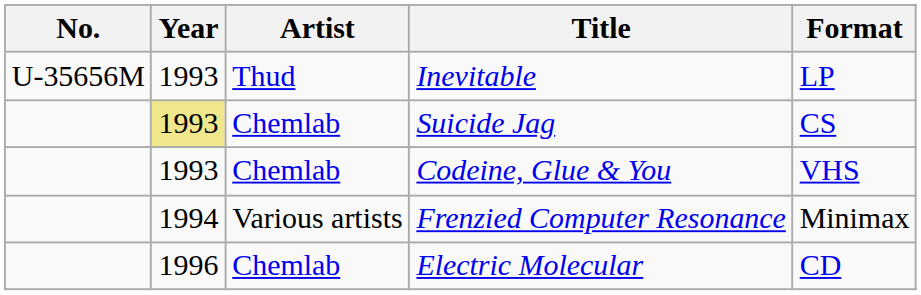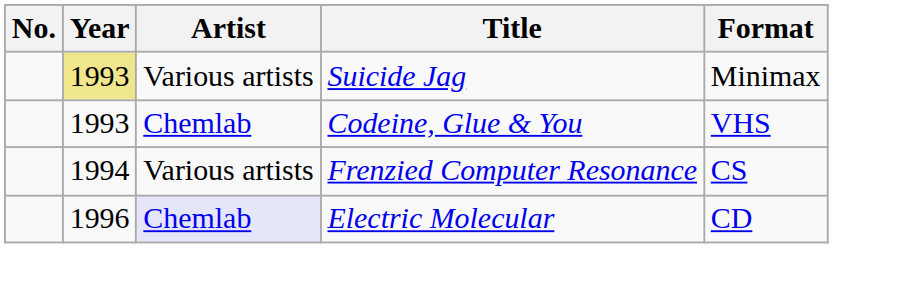- row: U-35656M | 1993 | Thud | Inevitable | LP
Suicide Jag | Artist: Chemlab -> Various artists
Suicide Jag | Format: CS -> Minimax
Frenzied Computer Resonance | Format: Minimax -> CS
Electric Molecular | Artist: no background -> lavender background
